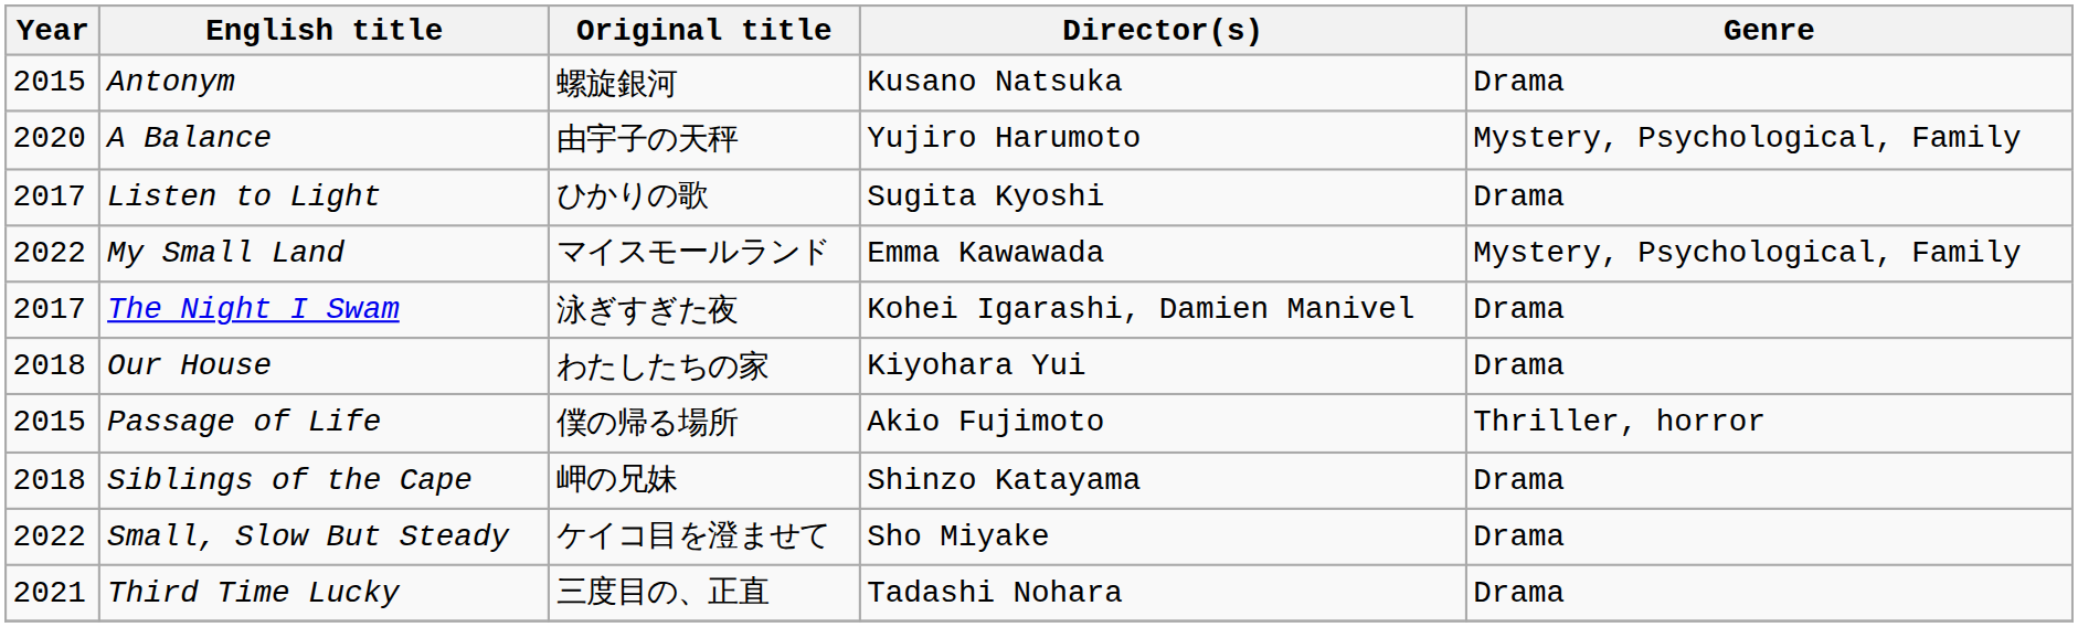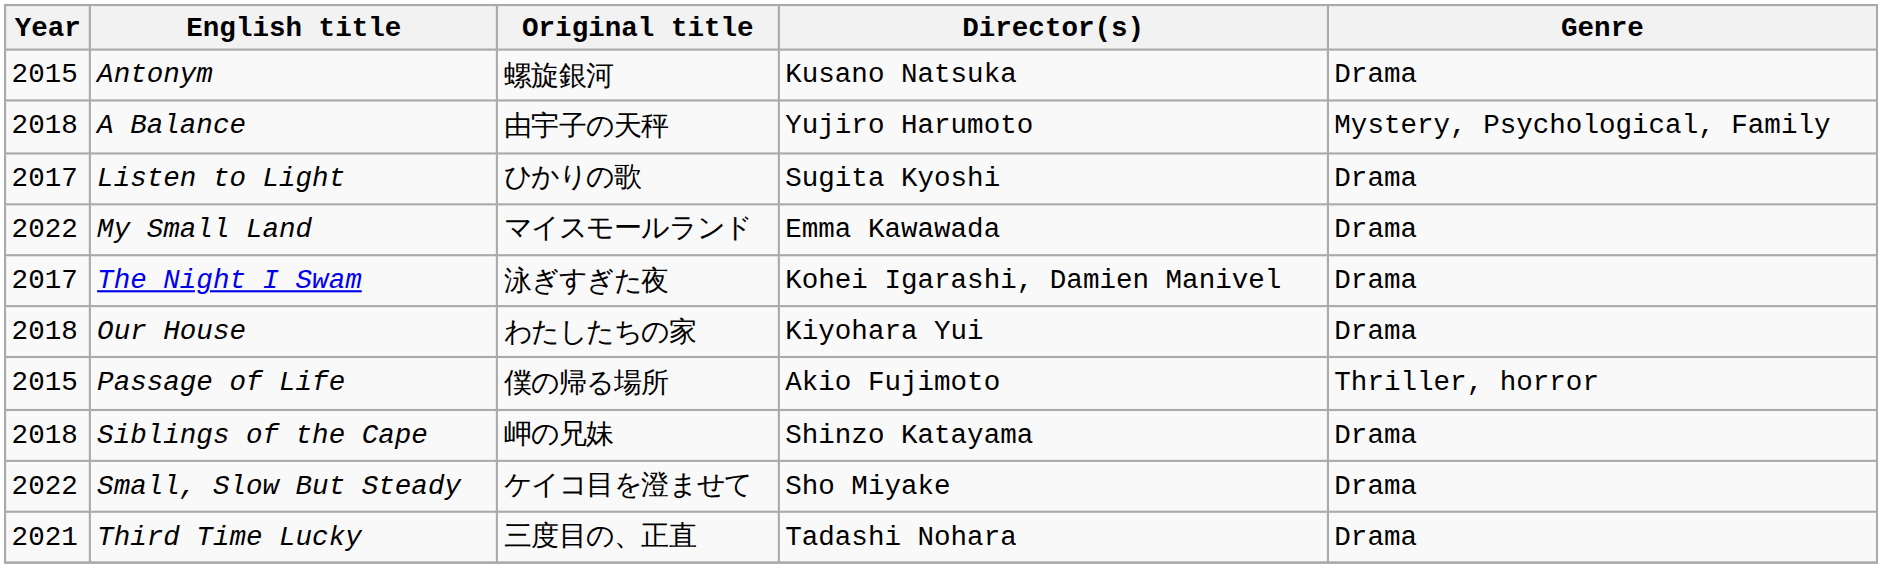A Balance | Year: 2020 -> 2018
My Small Land | Genre: Mystery, Psychological, Family -> Drama
